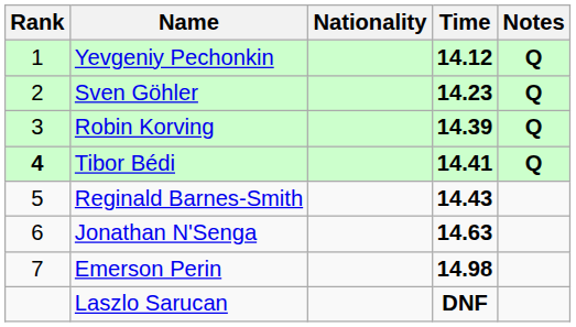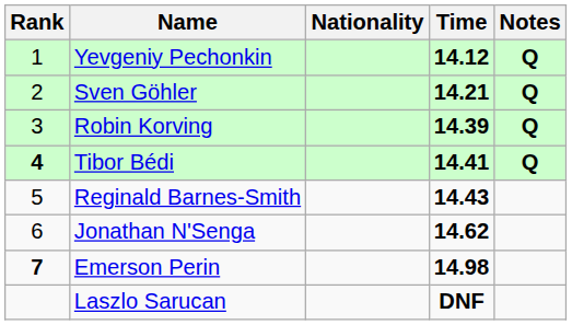Sven Göhler | Time: 14.23 -> 14.21
Jonathan N'Senga | Time: 14.63 -> 14.62
Emerson Perin | Rank: normal -> bold
